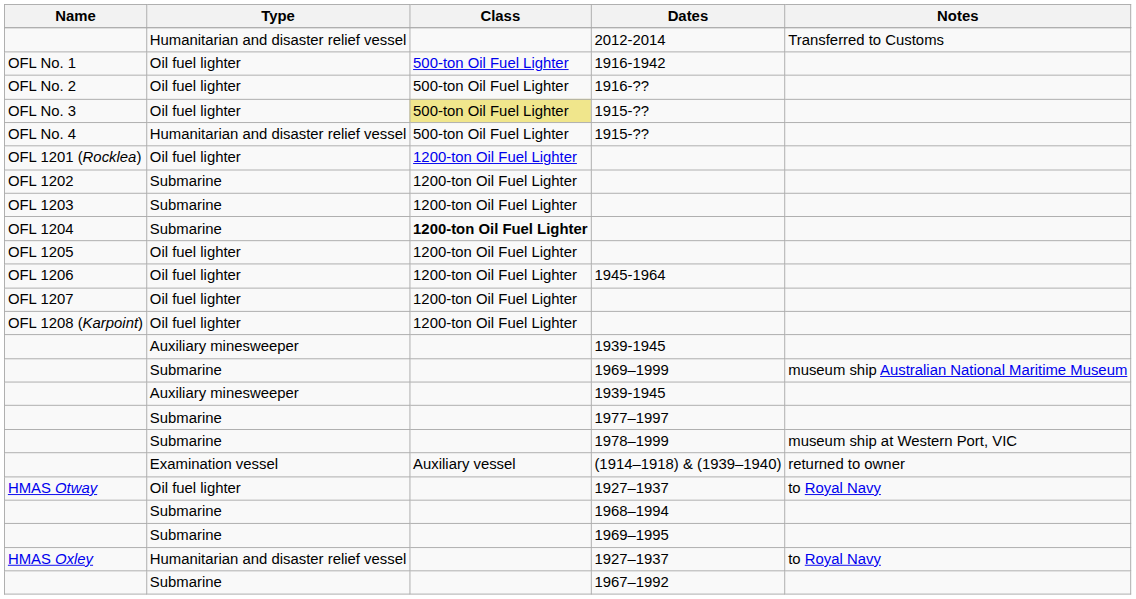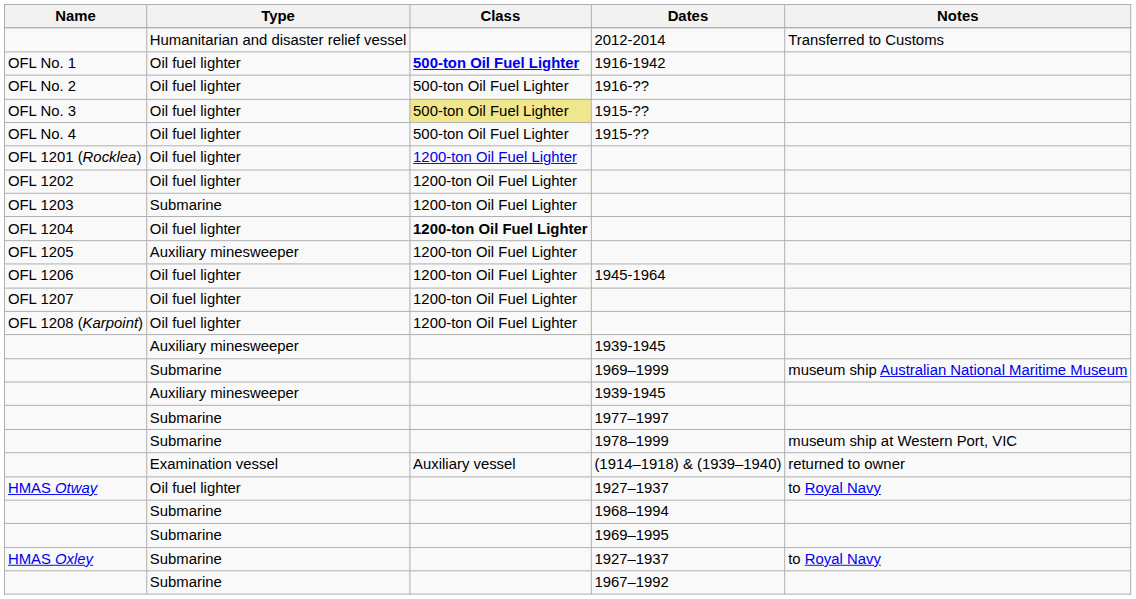OFL No. 1 | Class: normal -> bold
OFL No. 4 | Type: Humanitarian and disaster relief vessel -> Oil fuel lighter
OFL 1202 | Type: Submarine -> Oil fuel lighter
OFL 1204 | Type: Submarine -> Oil fuel lighter
OFL 1205 | Type: Oil fuel lighter -> Auxiliary minesweeper
HMAS Oxley | Type: Humanitarian and disaster relief vessel -> Submarine
